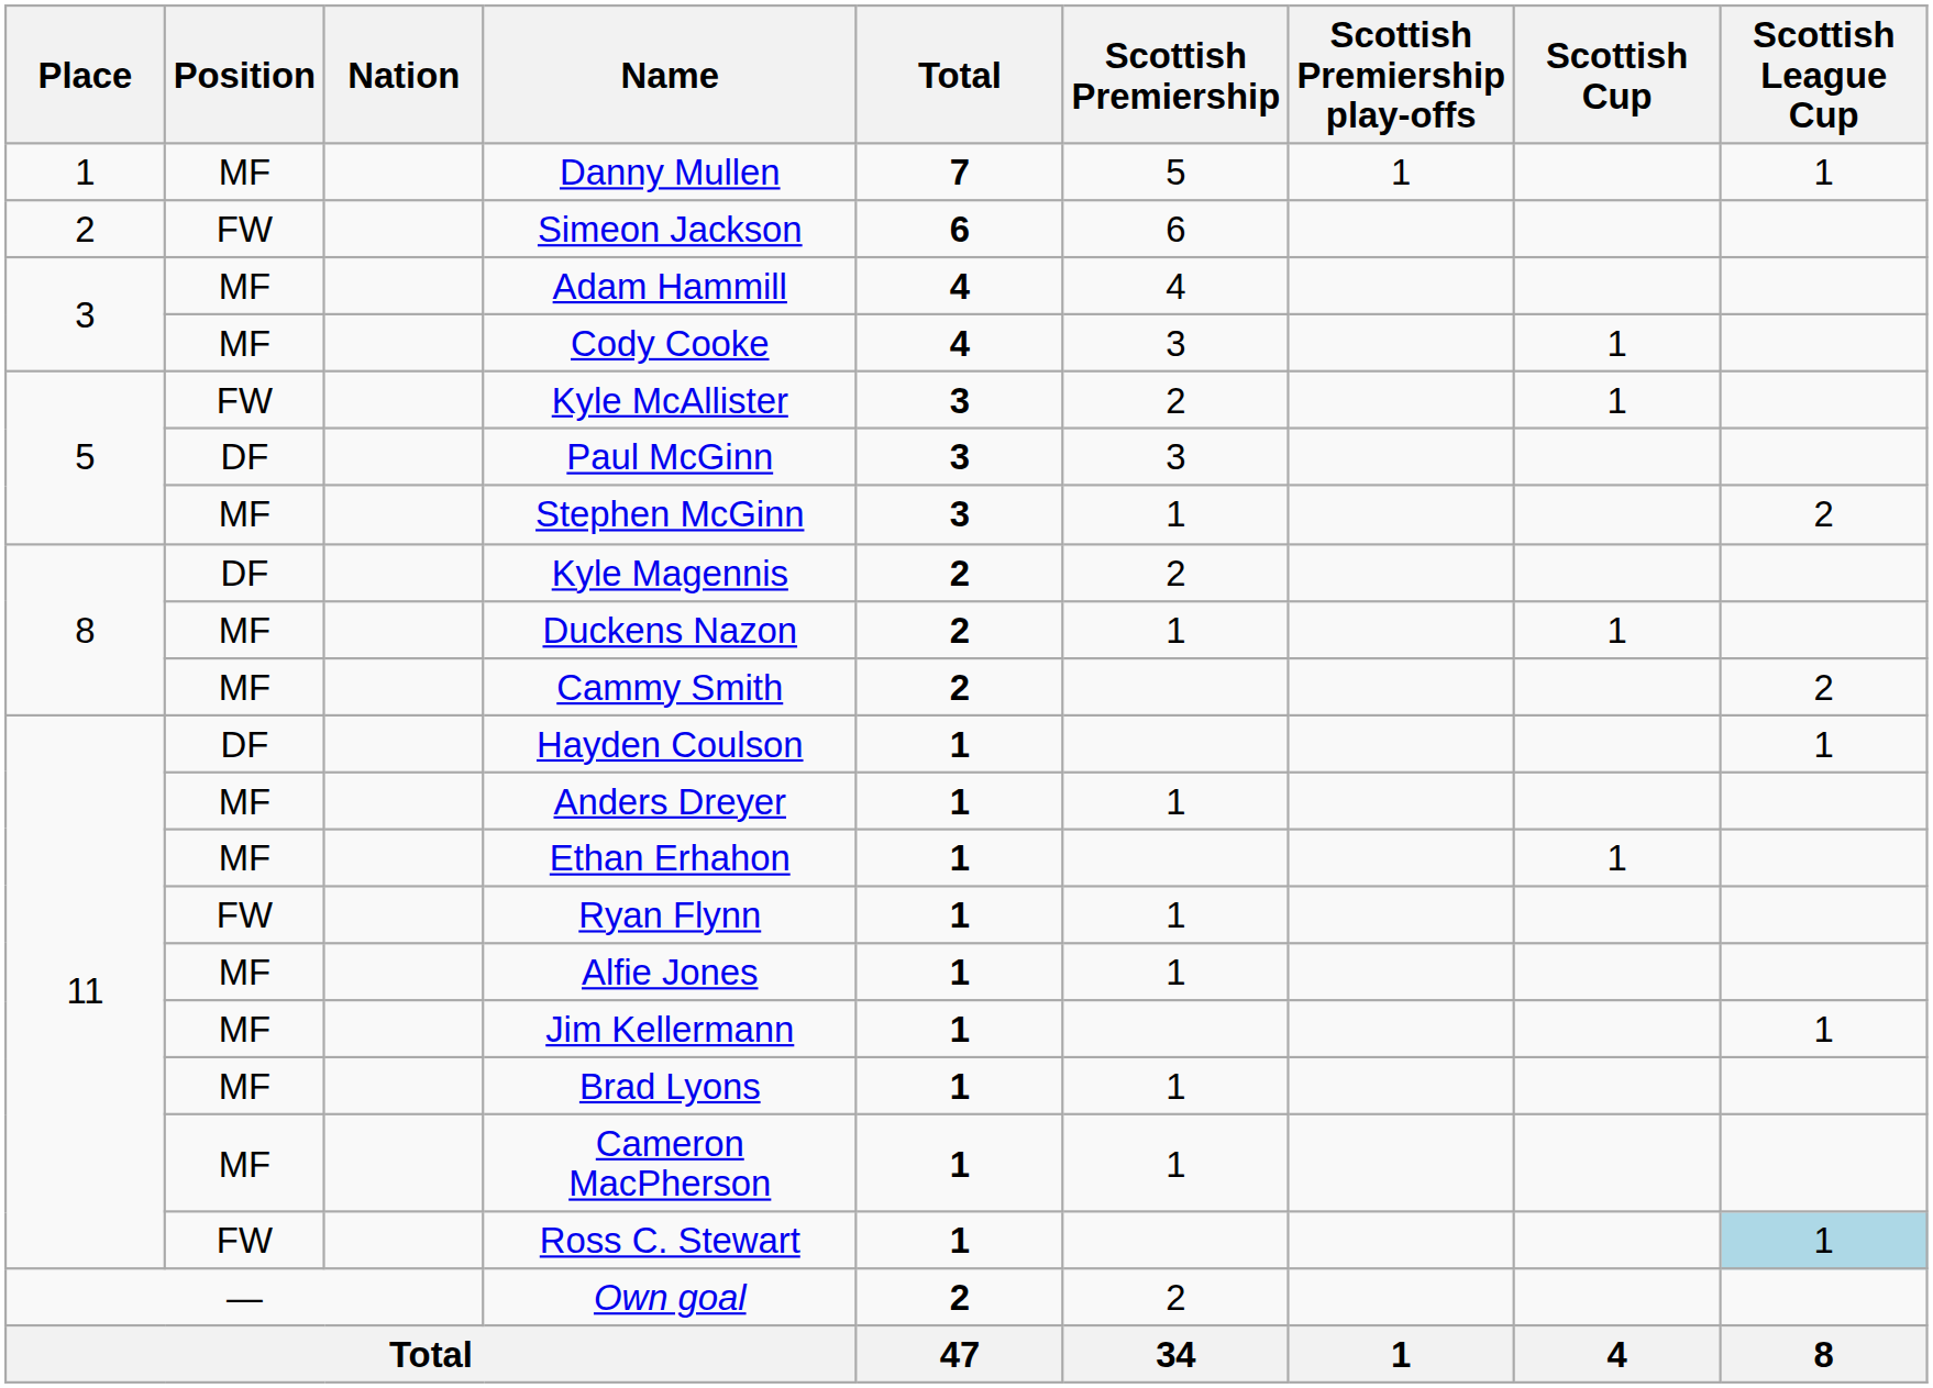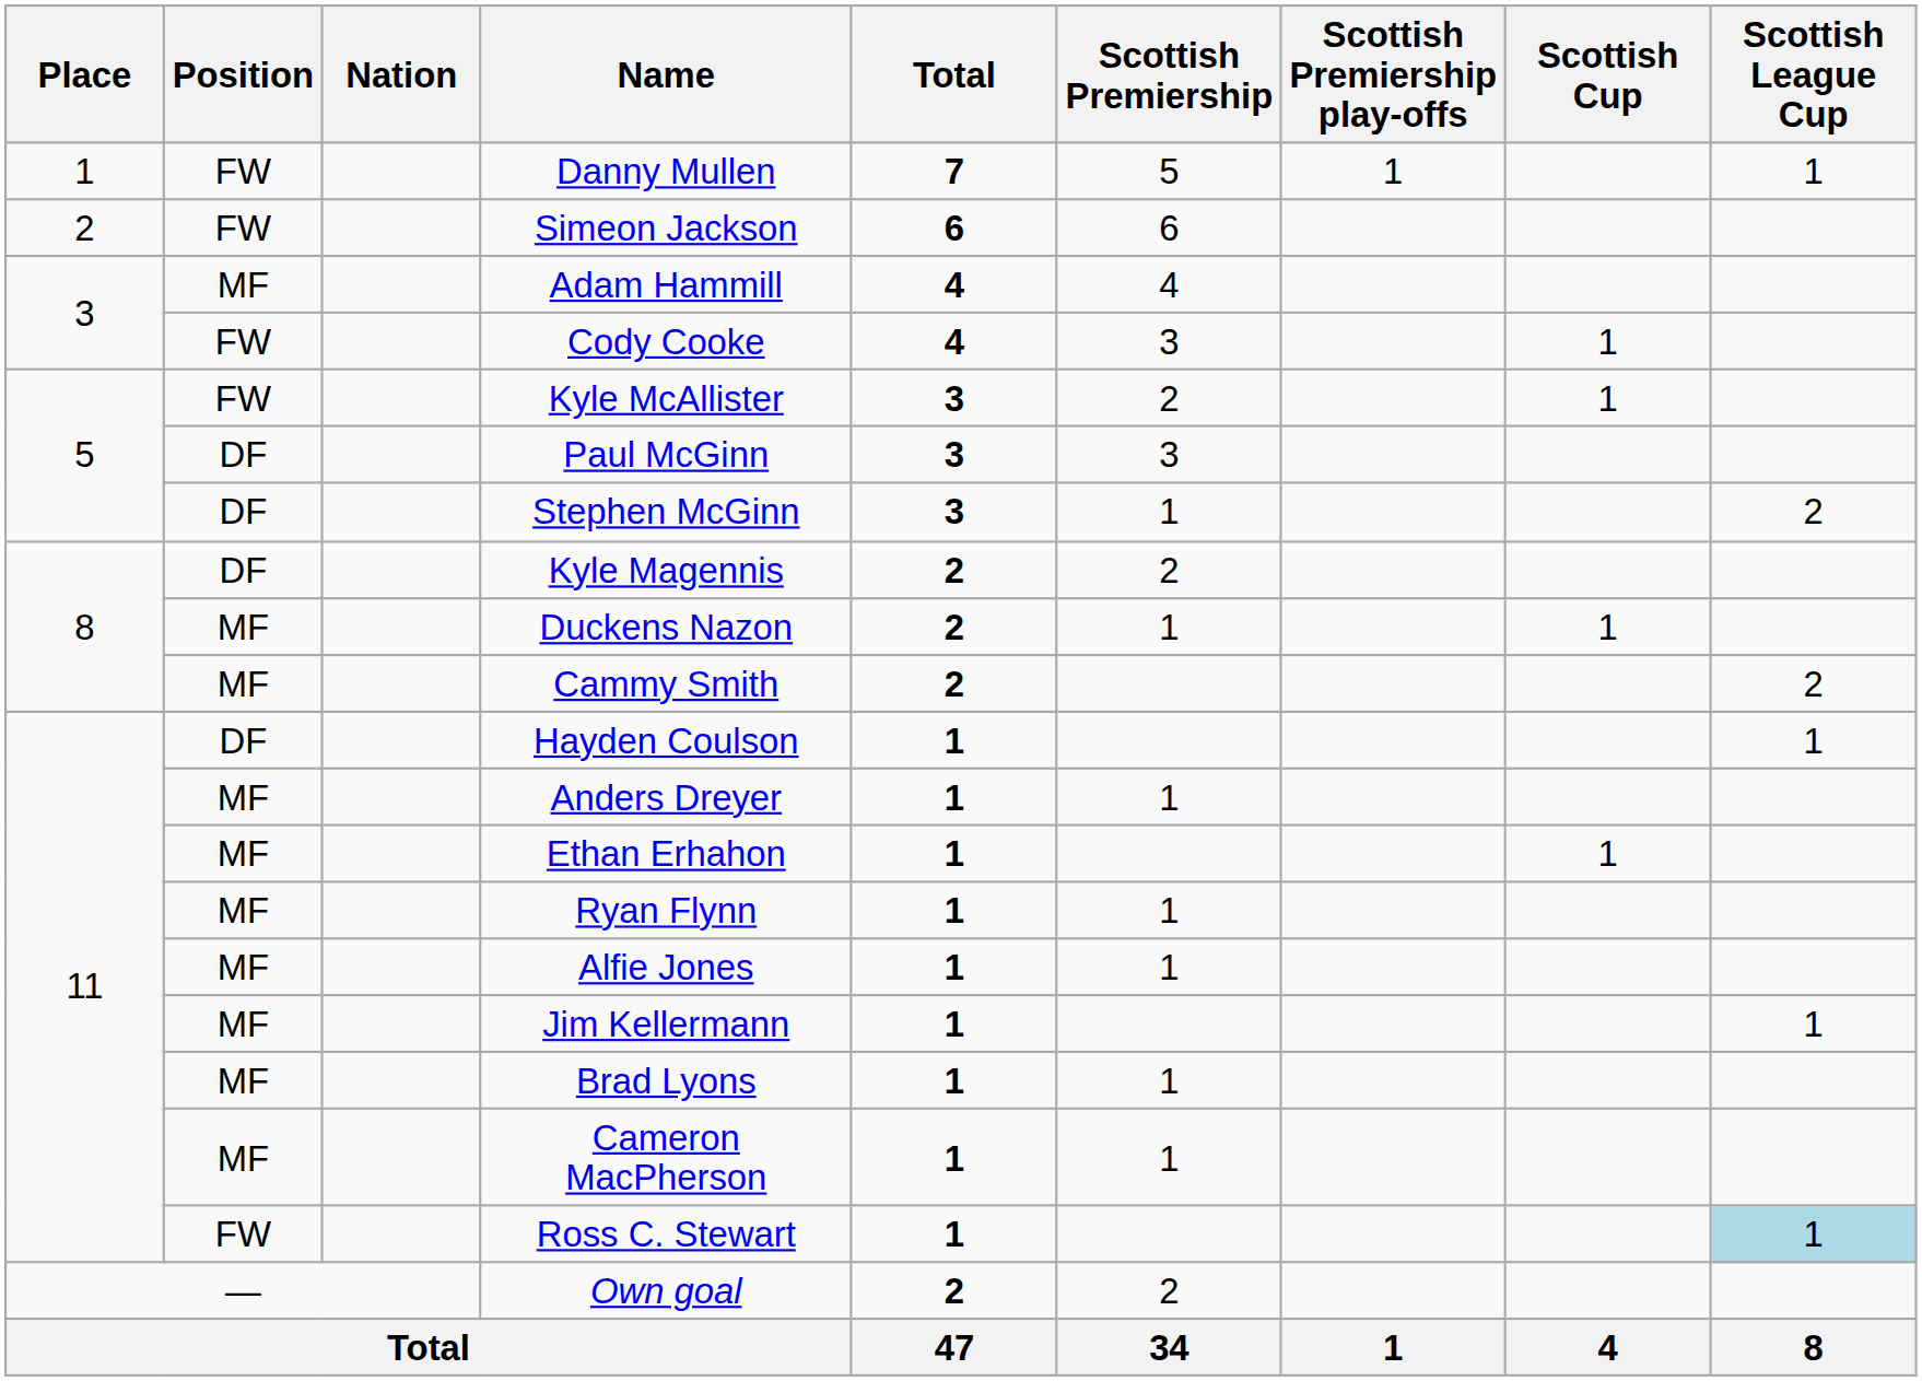Danny Mullen | Position: MF -> FW
Cody Cooke | Position: MF -> FW
Stephen McGinn | Position: MF -> DF
Ryan Flynn | Position: FW -> MF
